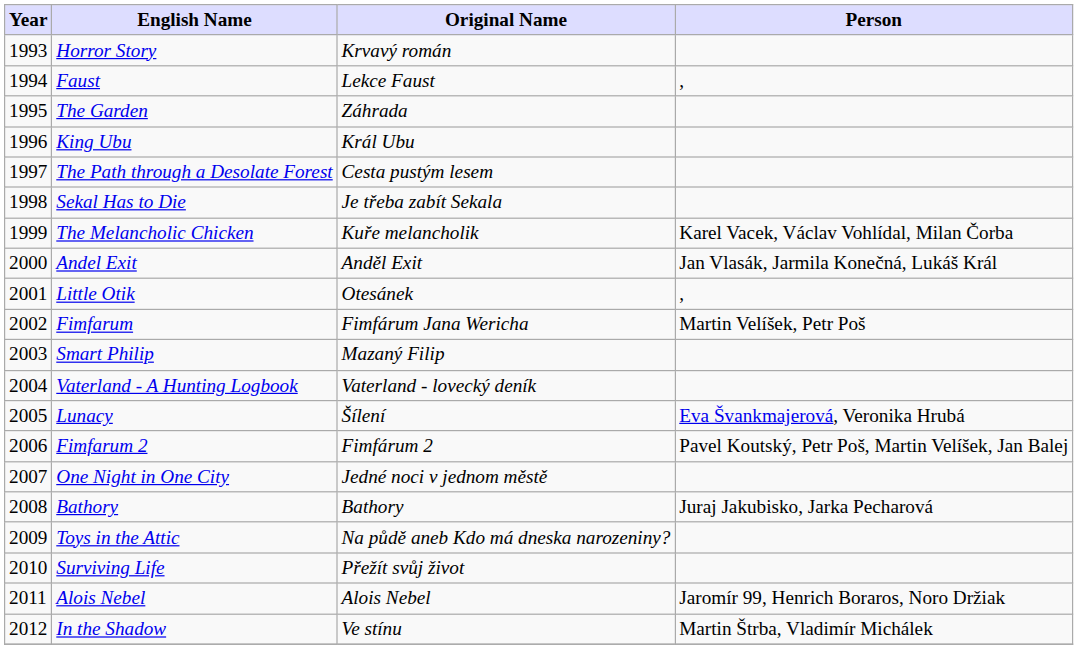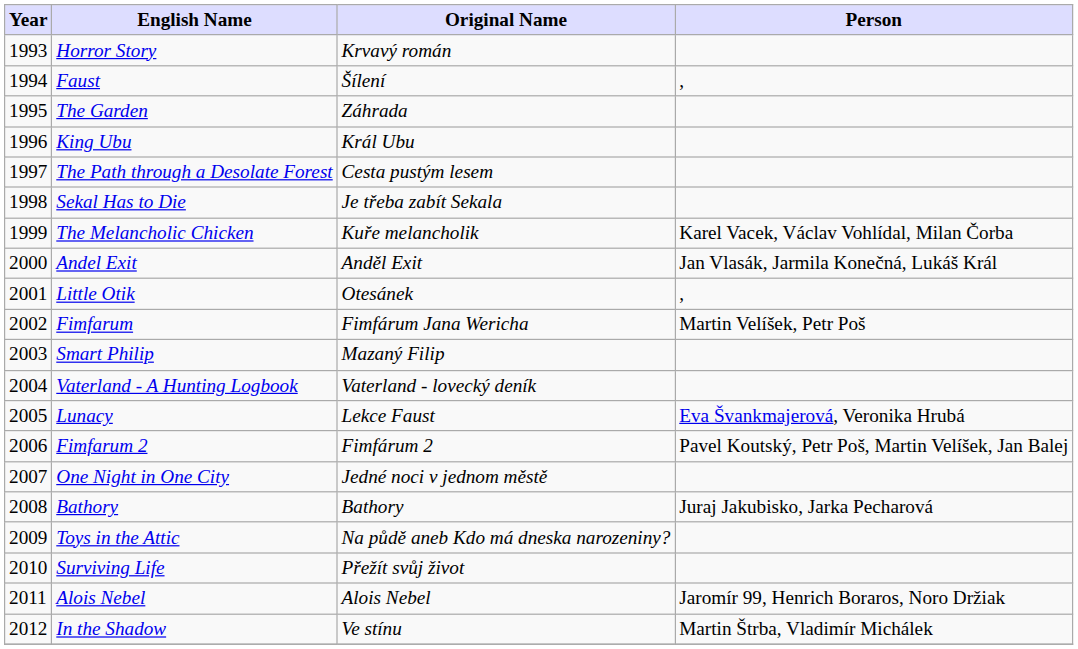Faust | Original Name: Lekce Faust -> Šílení
Lunacy | Original Name: Šílení -> Lekce Faust
